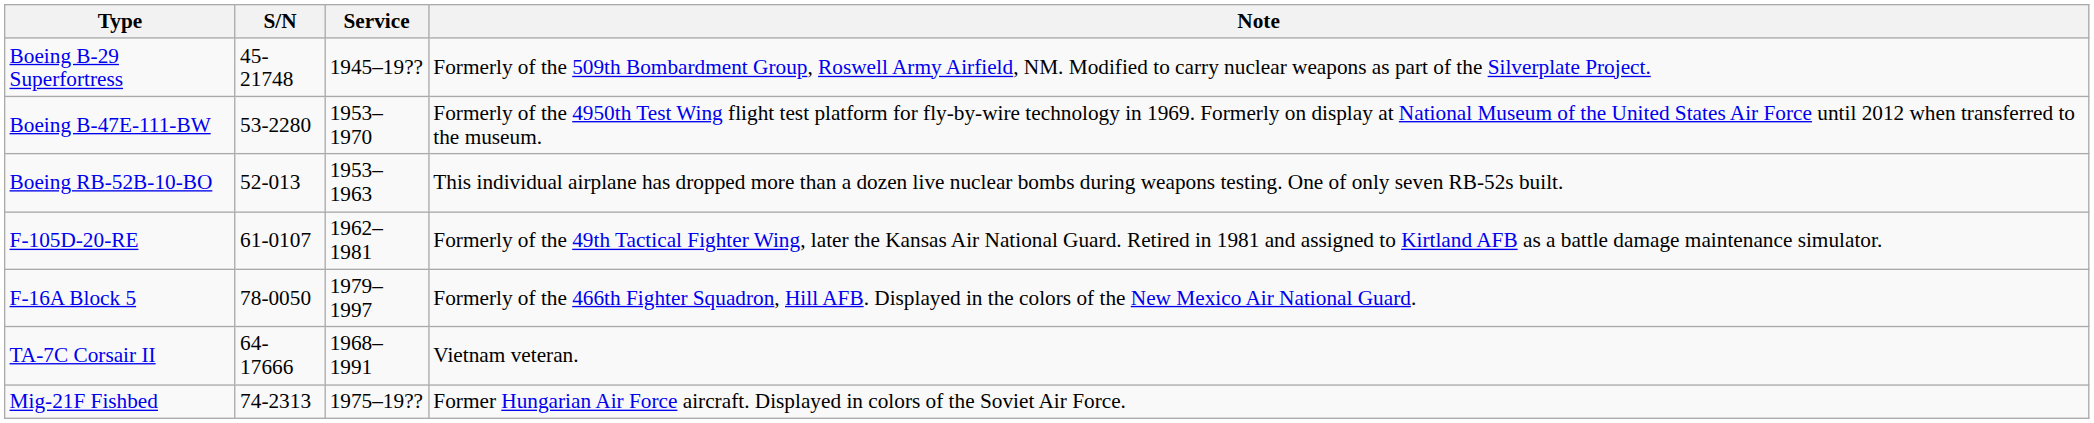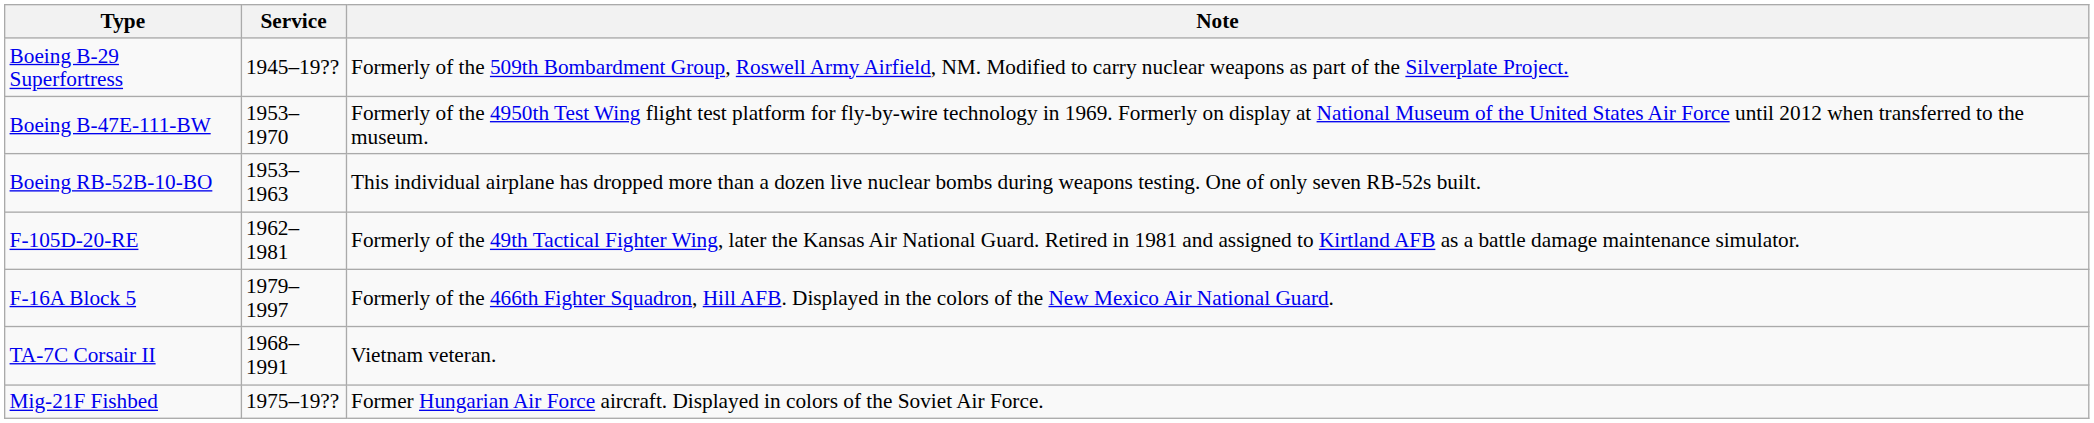- column: S/N | 45-21748 | 53-2280 | 52-013 | 61-0107 | 78-0050 | 64-17666 | 74-2313
